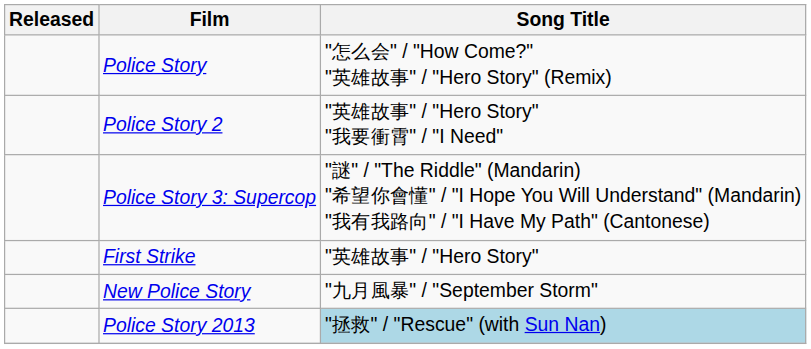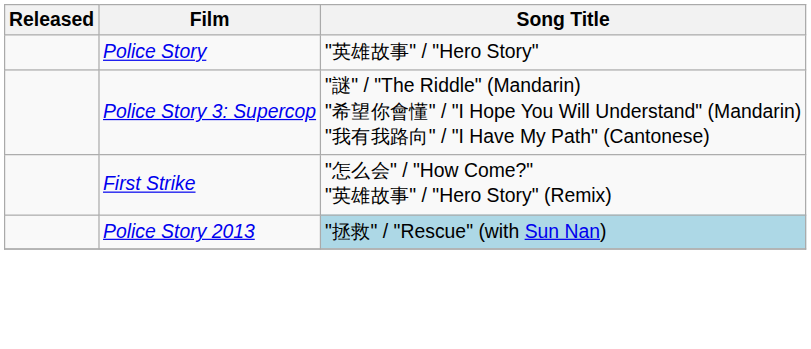Police Story | Song Title: "怎么会" / "How Come?" "英雄故事" / "Hero Story" (Remix) -> "英雄故事" / "Hero Story"
- row: Police Story 2 | "英雄故事" / "Hero Story" "我要衝霄" / "I Need"
First Strike | Song Title: "英雄故事" / "Hero Story" -> "怎么会" / "How Come?" "英雄故事" / "Hero Story" (Remix)
- row: New Police Story | "九月風暴" / "September Storm"
